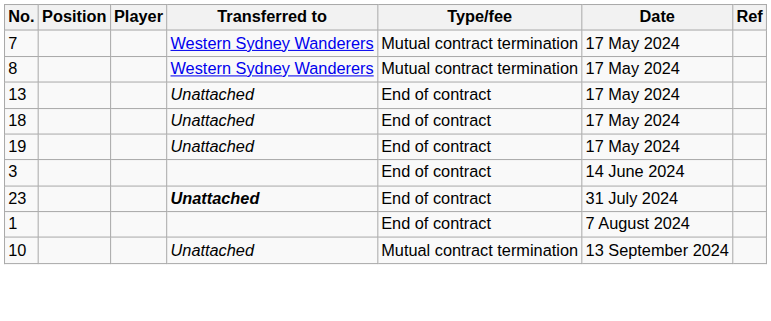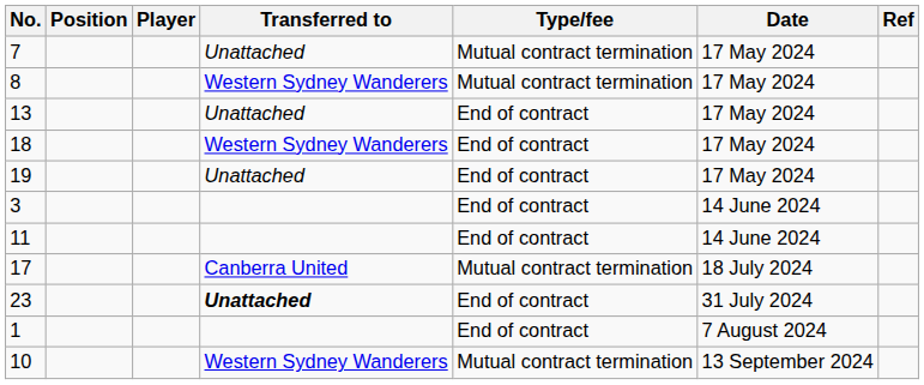7 | Transferred to: Western Sydney Wanderers -> Unattached
18 | Transferred to: Unattached -> Western Sydney Wanderers
+ row: 11 | End of contract | 14 June 2024
+ row: 17 | Canberra United | Mutual contract termination | 18 July 2024
10 | Transferred to: Unattached -> Western Sydney Wanderers
